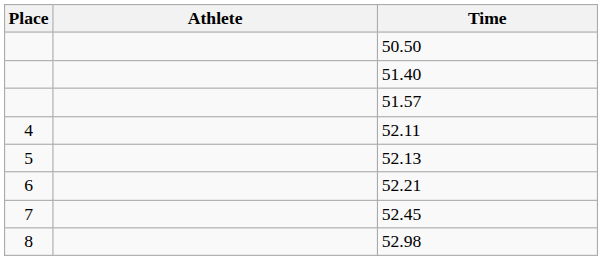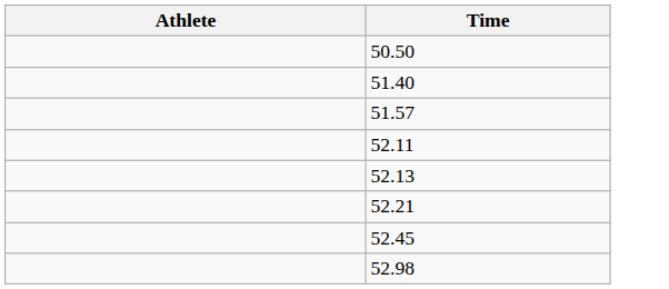- column: Place | 4 | 5 | 6 | 7 | 8
